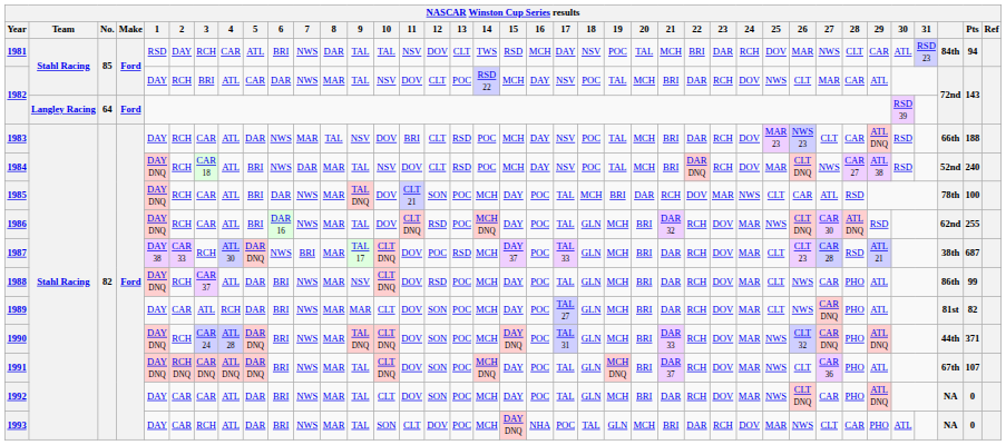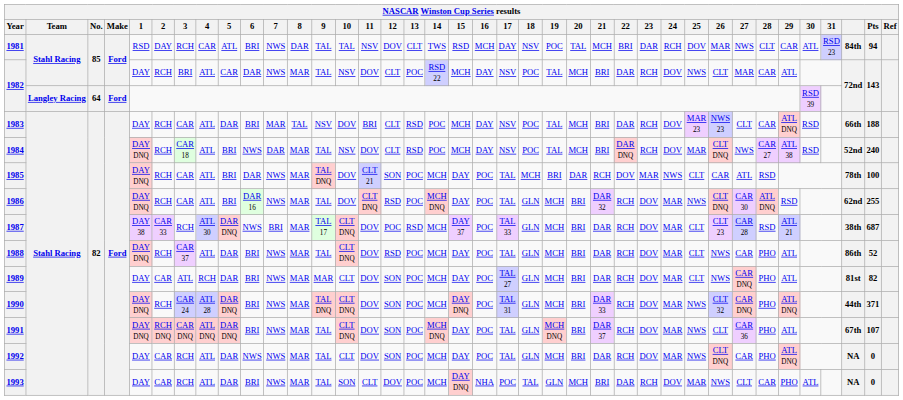1983 | 6: NWS -> BRI
1988 | 9: NSV -> TAL
1988 | Pts: 99 -> 52
1992 | 3: CAR -> RCH
1992 | 6: BRI -> NWS
